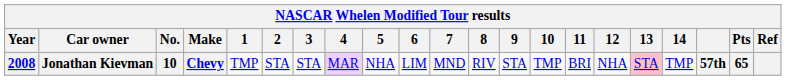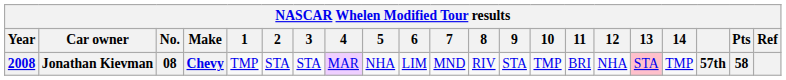Jonathan Kievman | No.: 10 -> 08
Jonathan Kievman | Pts: 65 -> 58
